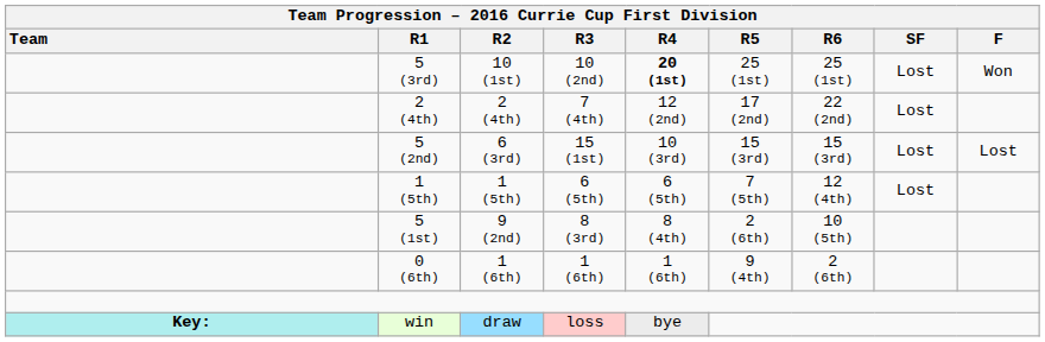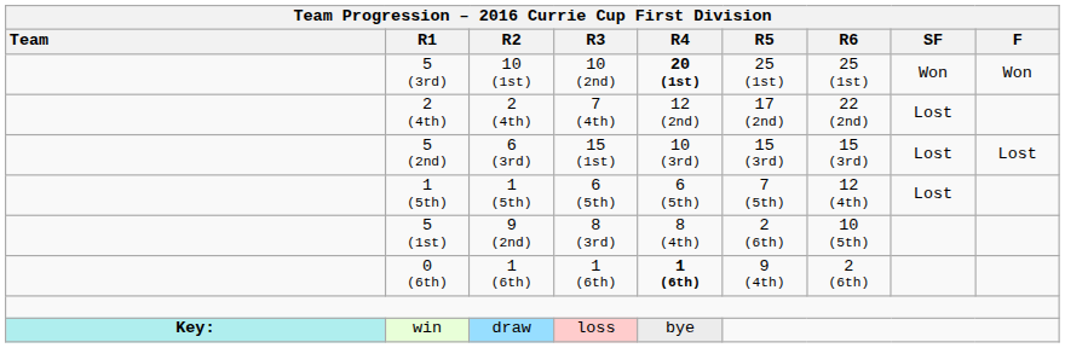5 (3rd) | Team Progression – 2016 Currie Cup First Division / SF: Lost -> Won
0 (6th) | Team Progression – 2016 Currie Cup First Division / R4: normal -> bold
